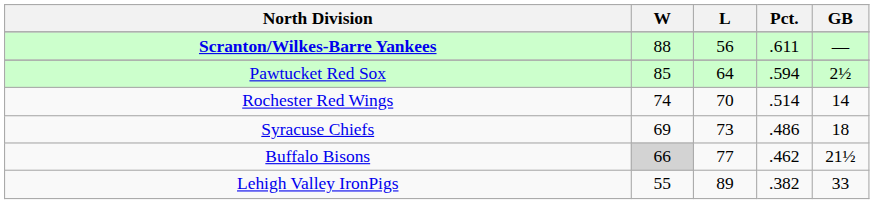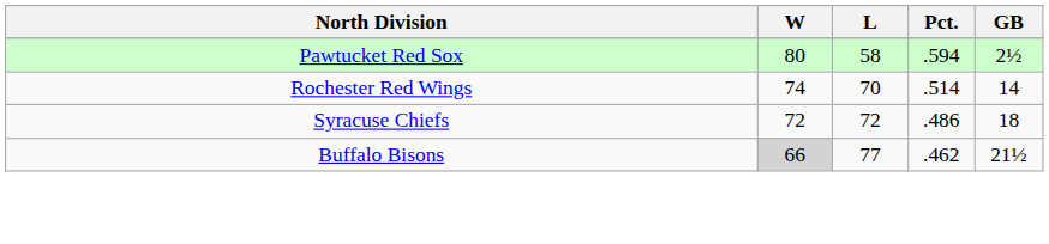- row: Scranton/Wilkes-Barre Yankees | 88 | 56 | .611 | —
Pawtucket Red Sox | W: 85 -> 80
Pawtucket Red Sox | L: 64 -> 58
Syracuse Chiefs | W: 69 -> 72
Syracuse Chiefs | L: 73 -> 72
- row: Lehigh Valley IronPigs | 55 | 89 | .382 | 33
